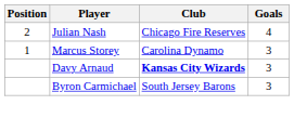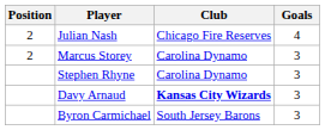Marcus Storey | Position: 1 -> 2
+ row: Stephen Rhyne | Carolina Dynamo | 3
